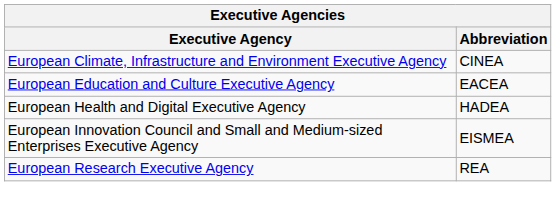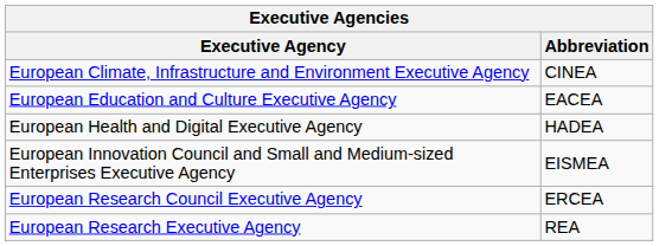+ row: European Research Council Executive Agency | ERCEA
